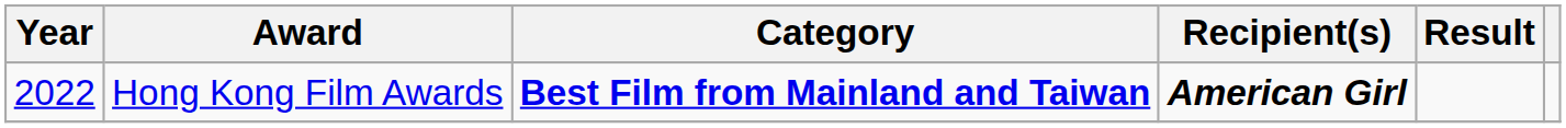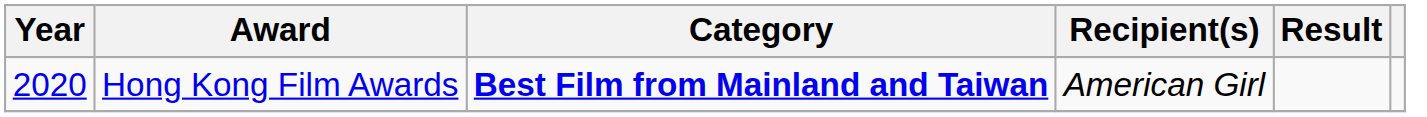Hong Kong Film Awards | Year: 2022 -> 2020
Hong Kong Film Awards | Recipient(s): bold -> normal
